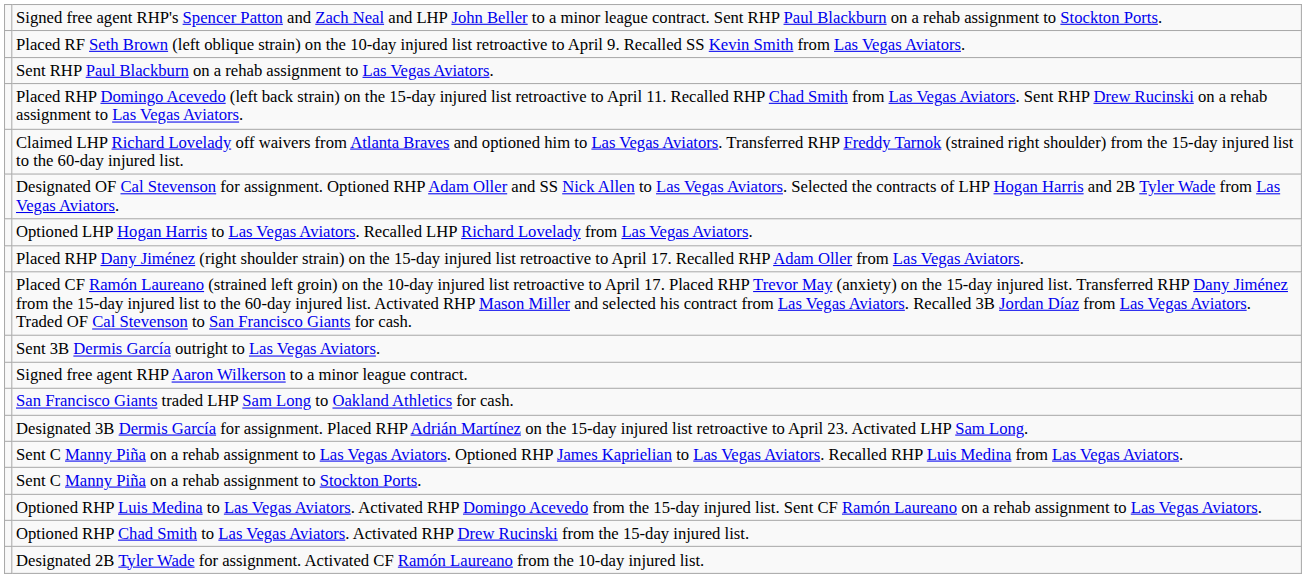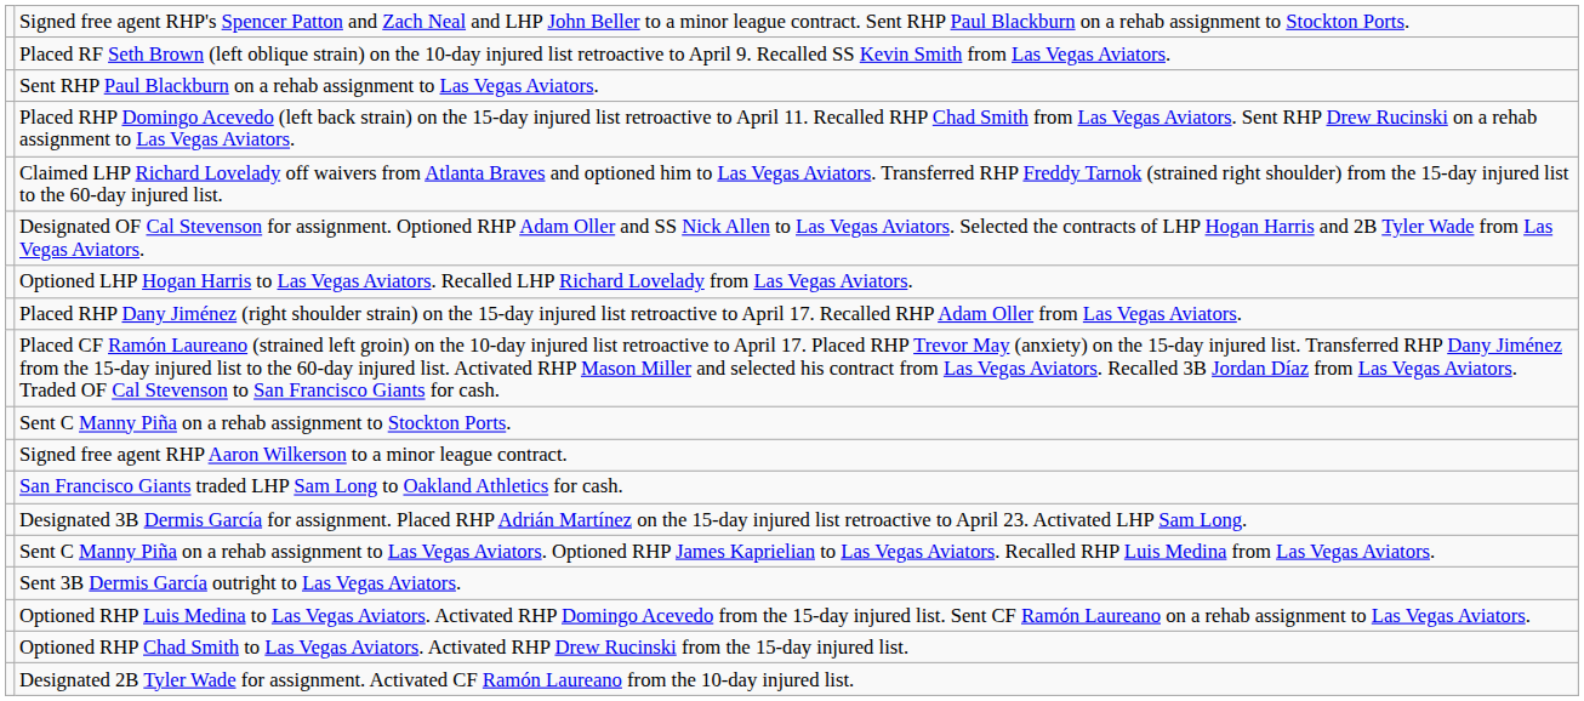rows swapped: Sent C Manny Piña on a rehab assignment to Stockton Ports. <-> Sent 3B Dermis García outright to Las Vegas Aviators.
